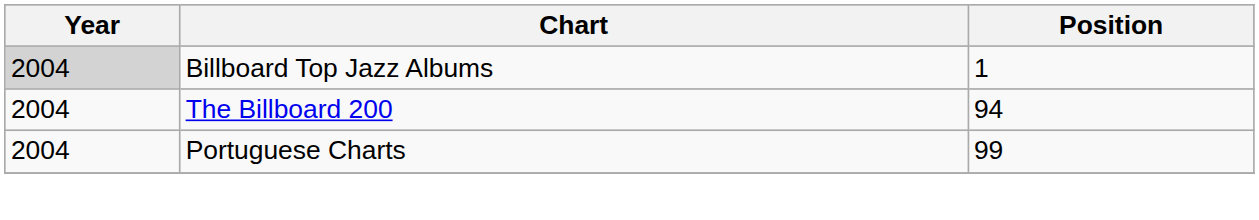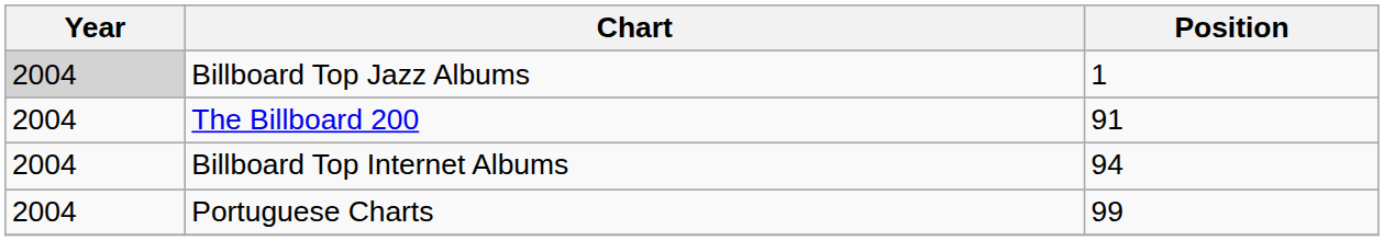The Billboard 200 | Position: 94 -> 91
+ row: 2004 | Billboard Top Internet Albums | 94
